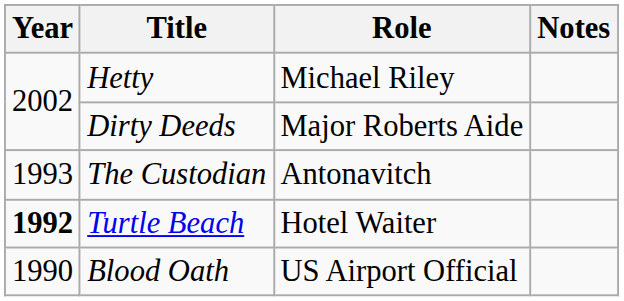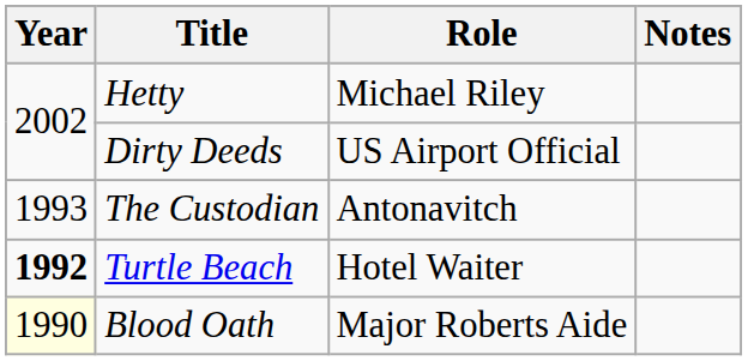Dirty Deeds | Role: Major Roberts Aide -> US Airport Official
Blood Oath | Year: no background -> lightyellow background
Blood Oath | Role: US Airport Official -> Major Roberts Aide
